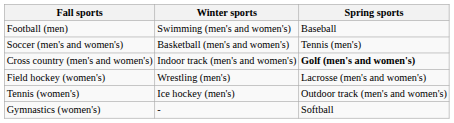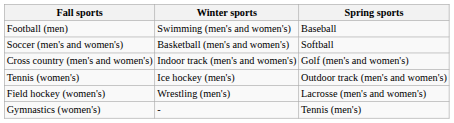Soccer (men's and women's) | Spring sports: Tennis (men's) -> Softball
Cross country (men's and women's) | Spring sports: bold -> normal
rows swapped: Field hockey (women's) <-> Tennis (women's)
Gymnastics (women's) | Spring sports: Softball -> Tennis (men's)
